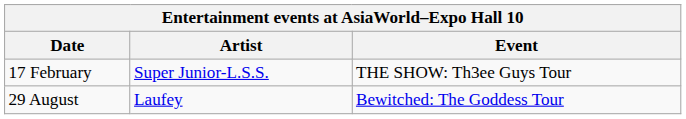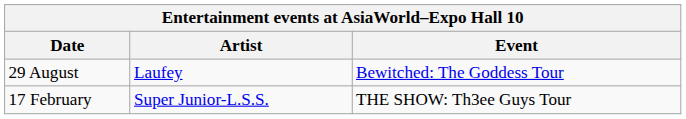rows swapped: 17 February <-> 29 August
